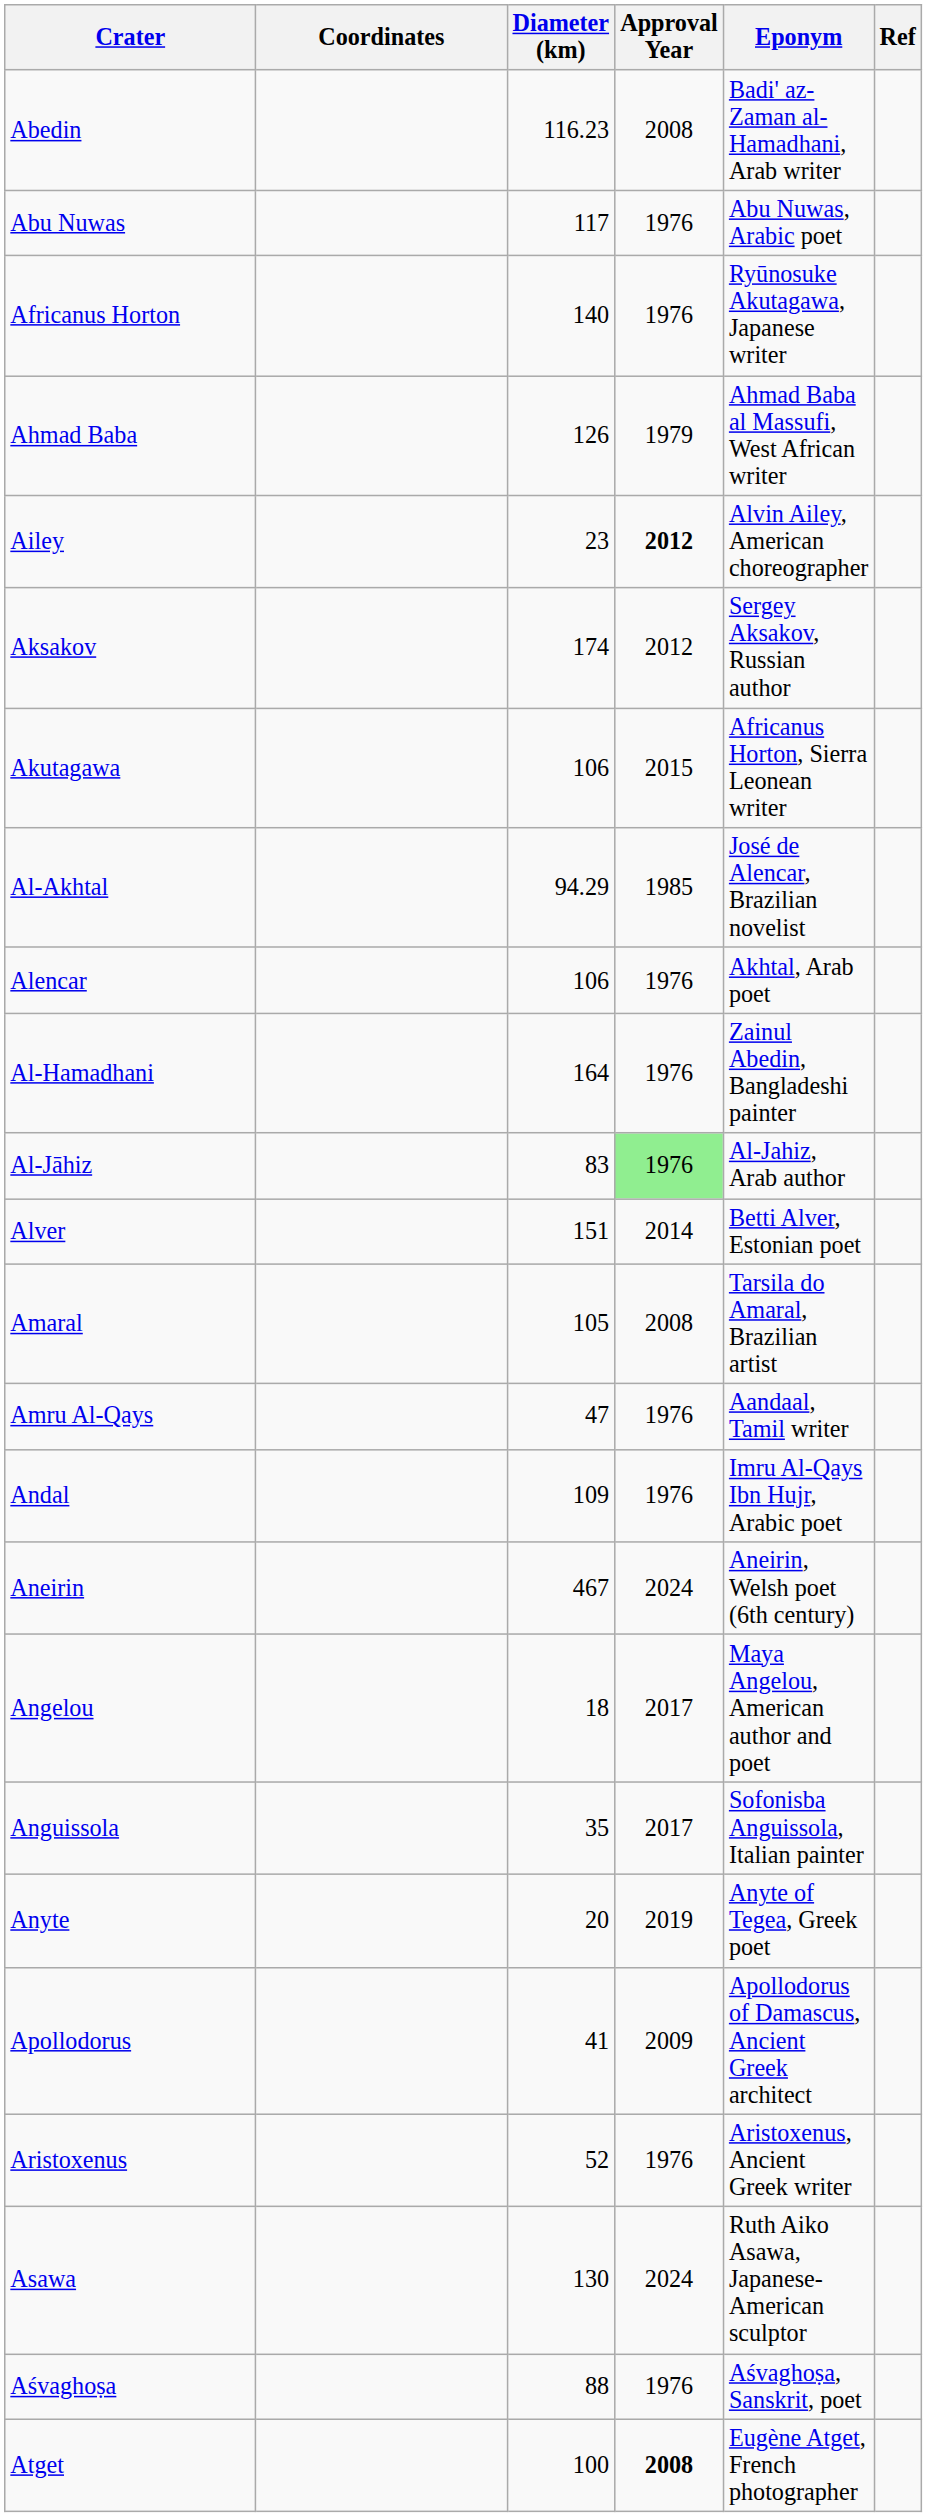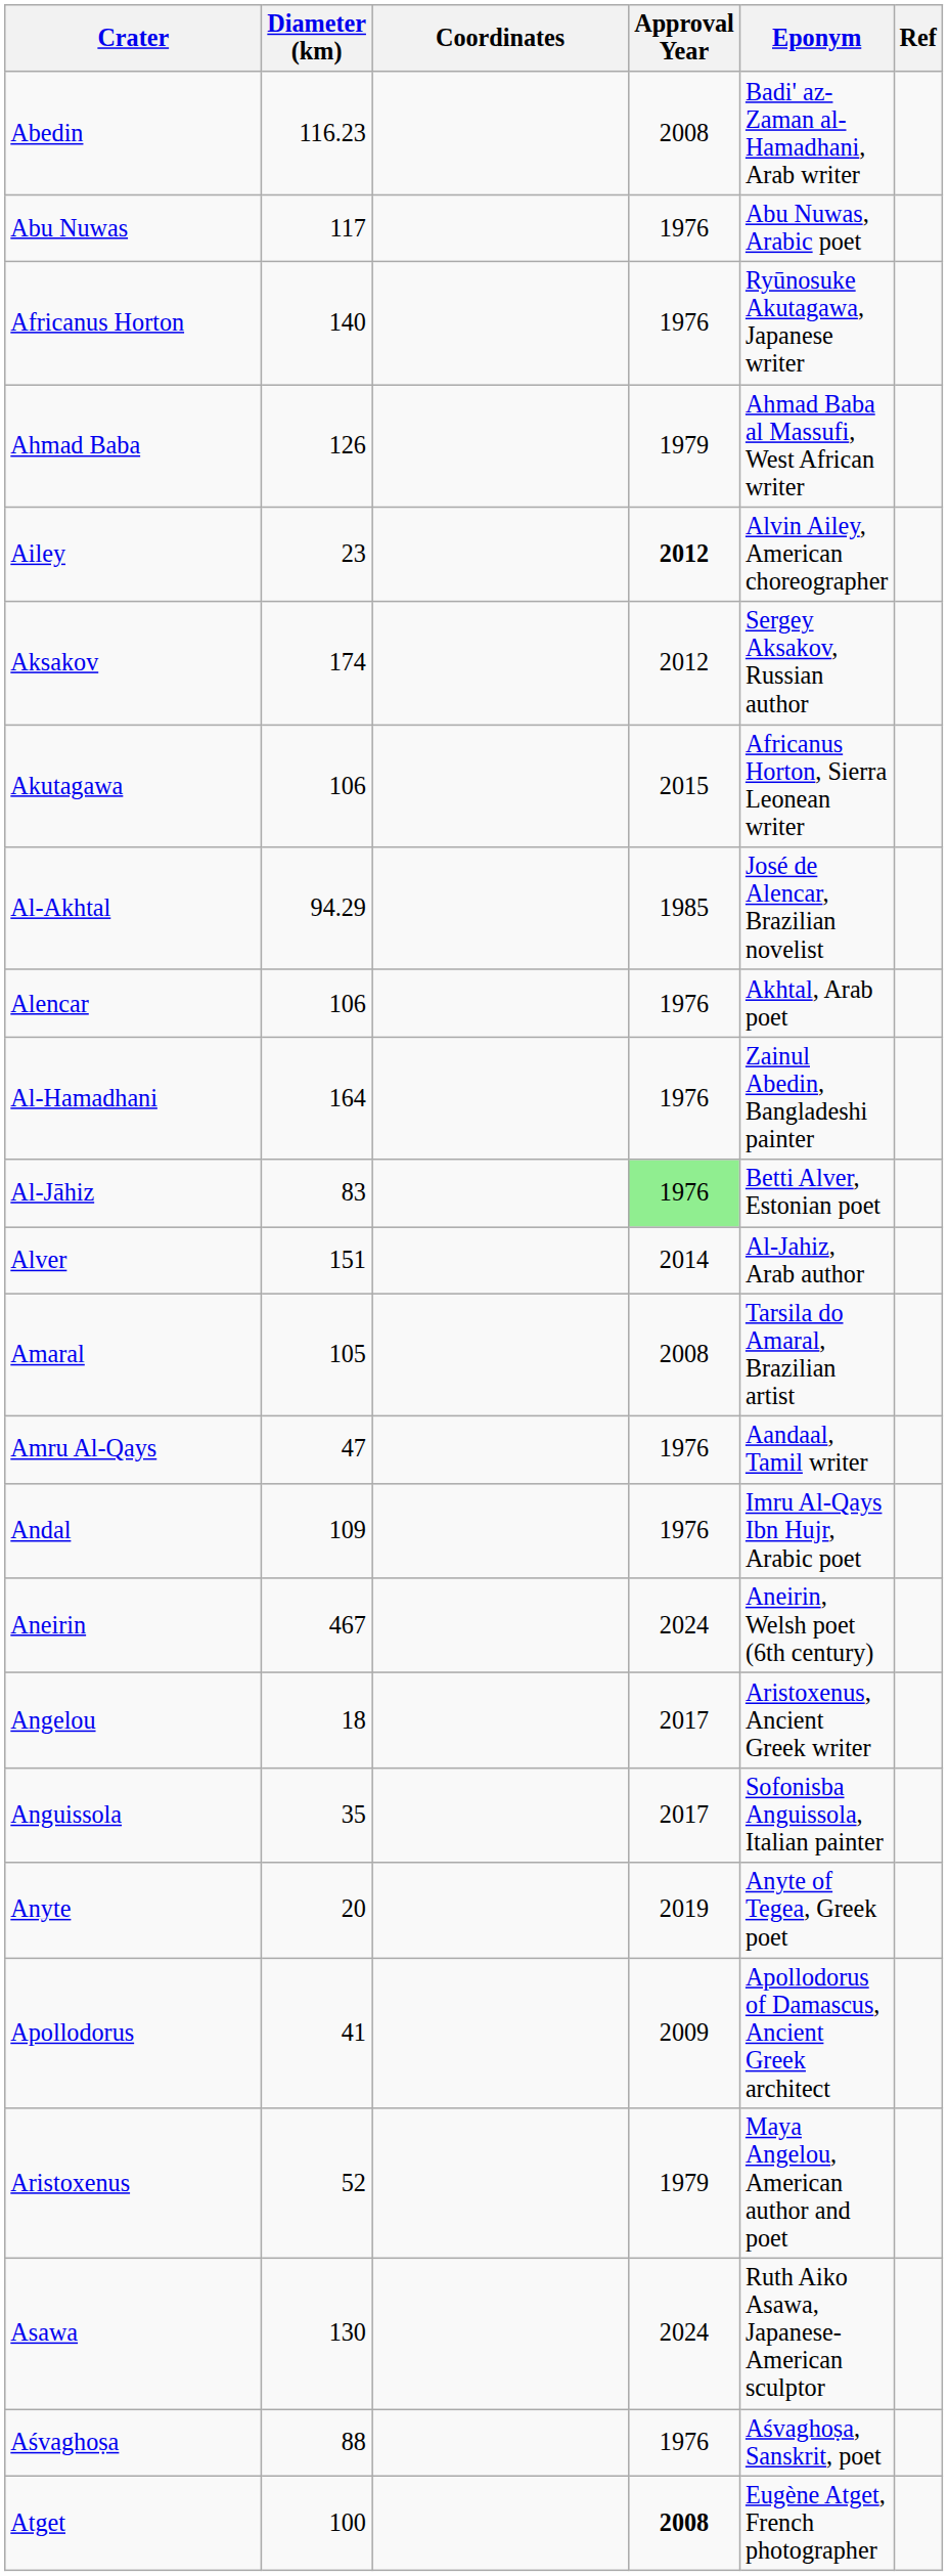columns swapped: Coordinates <-> Diameter (km)
Al-Jāhiz | Eponym: Al-Jahiz, Arab author -> Betti Alver, Estonian poet
Alver | Eponym: Betti Alver, Estonian poet -> Al-Jahiz, Arab author
Angelou | Eponym: Maya Angelou, American author and poet -> Aristoxenus, Ancient Greek writer
Aristoxenus | Approval Year: 1976 -> 1979
Aristoxenus | Eponym: Aristoxenus, Ancient Greek writer -> Maya Angelou, American author and poet
